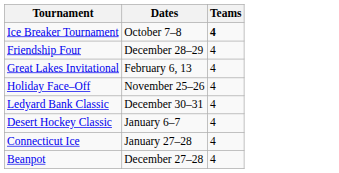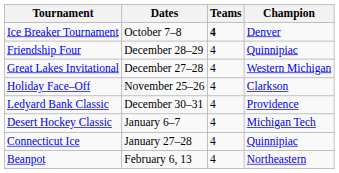+ column: Champion | Denver | Quinnipiac | Western Michigan | Clarkson | Providence | Michigan Tech | Quinnipiac | Northeastern
Great Lakes Invitational | Dates: February 6, 13 -> December 27–28
Beanpot | Dates: December 27–28 -> February 6, 13
